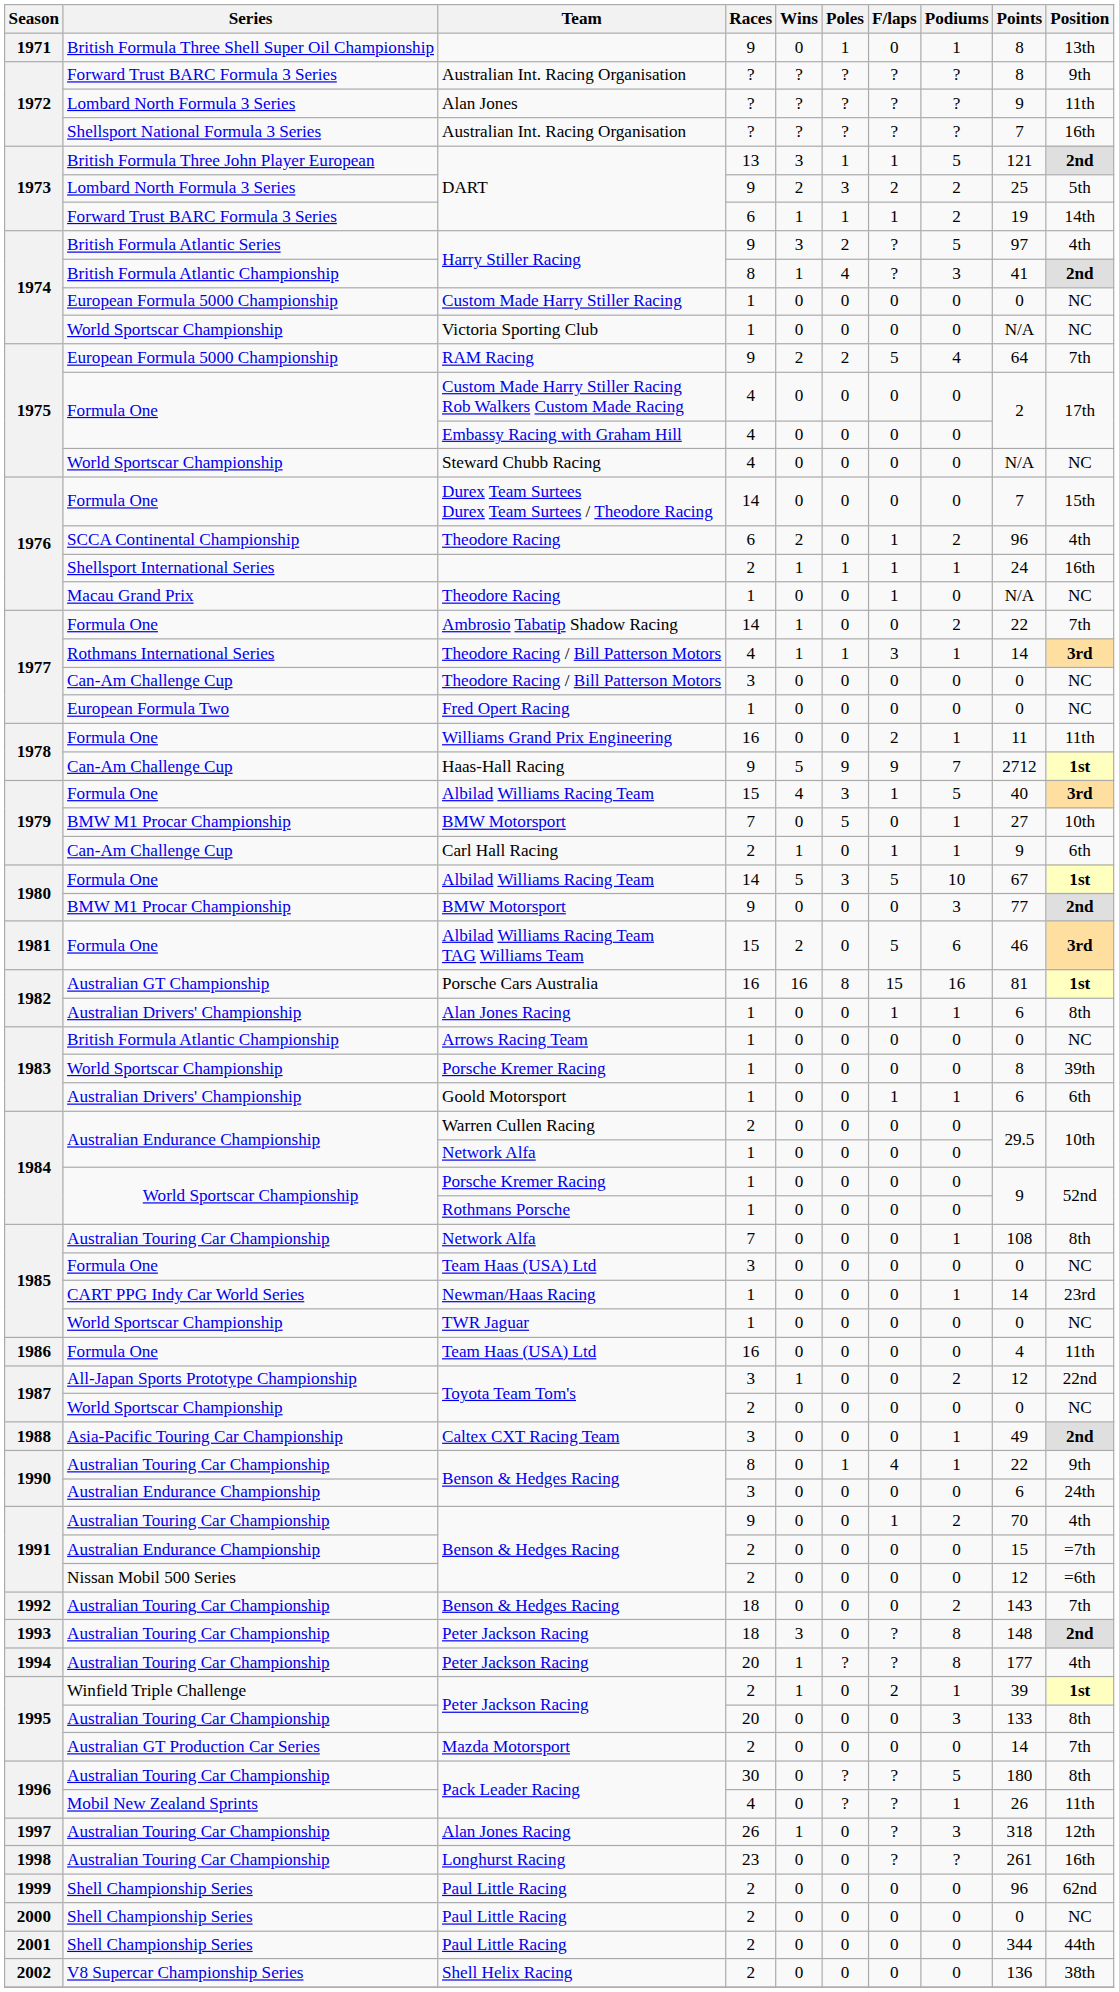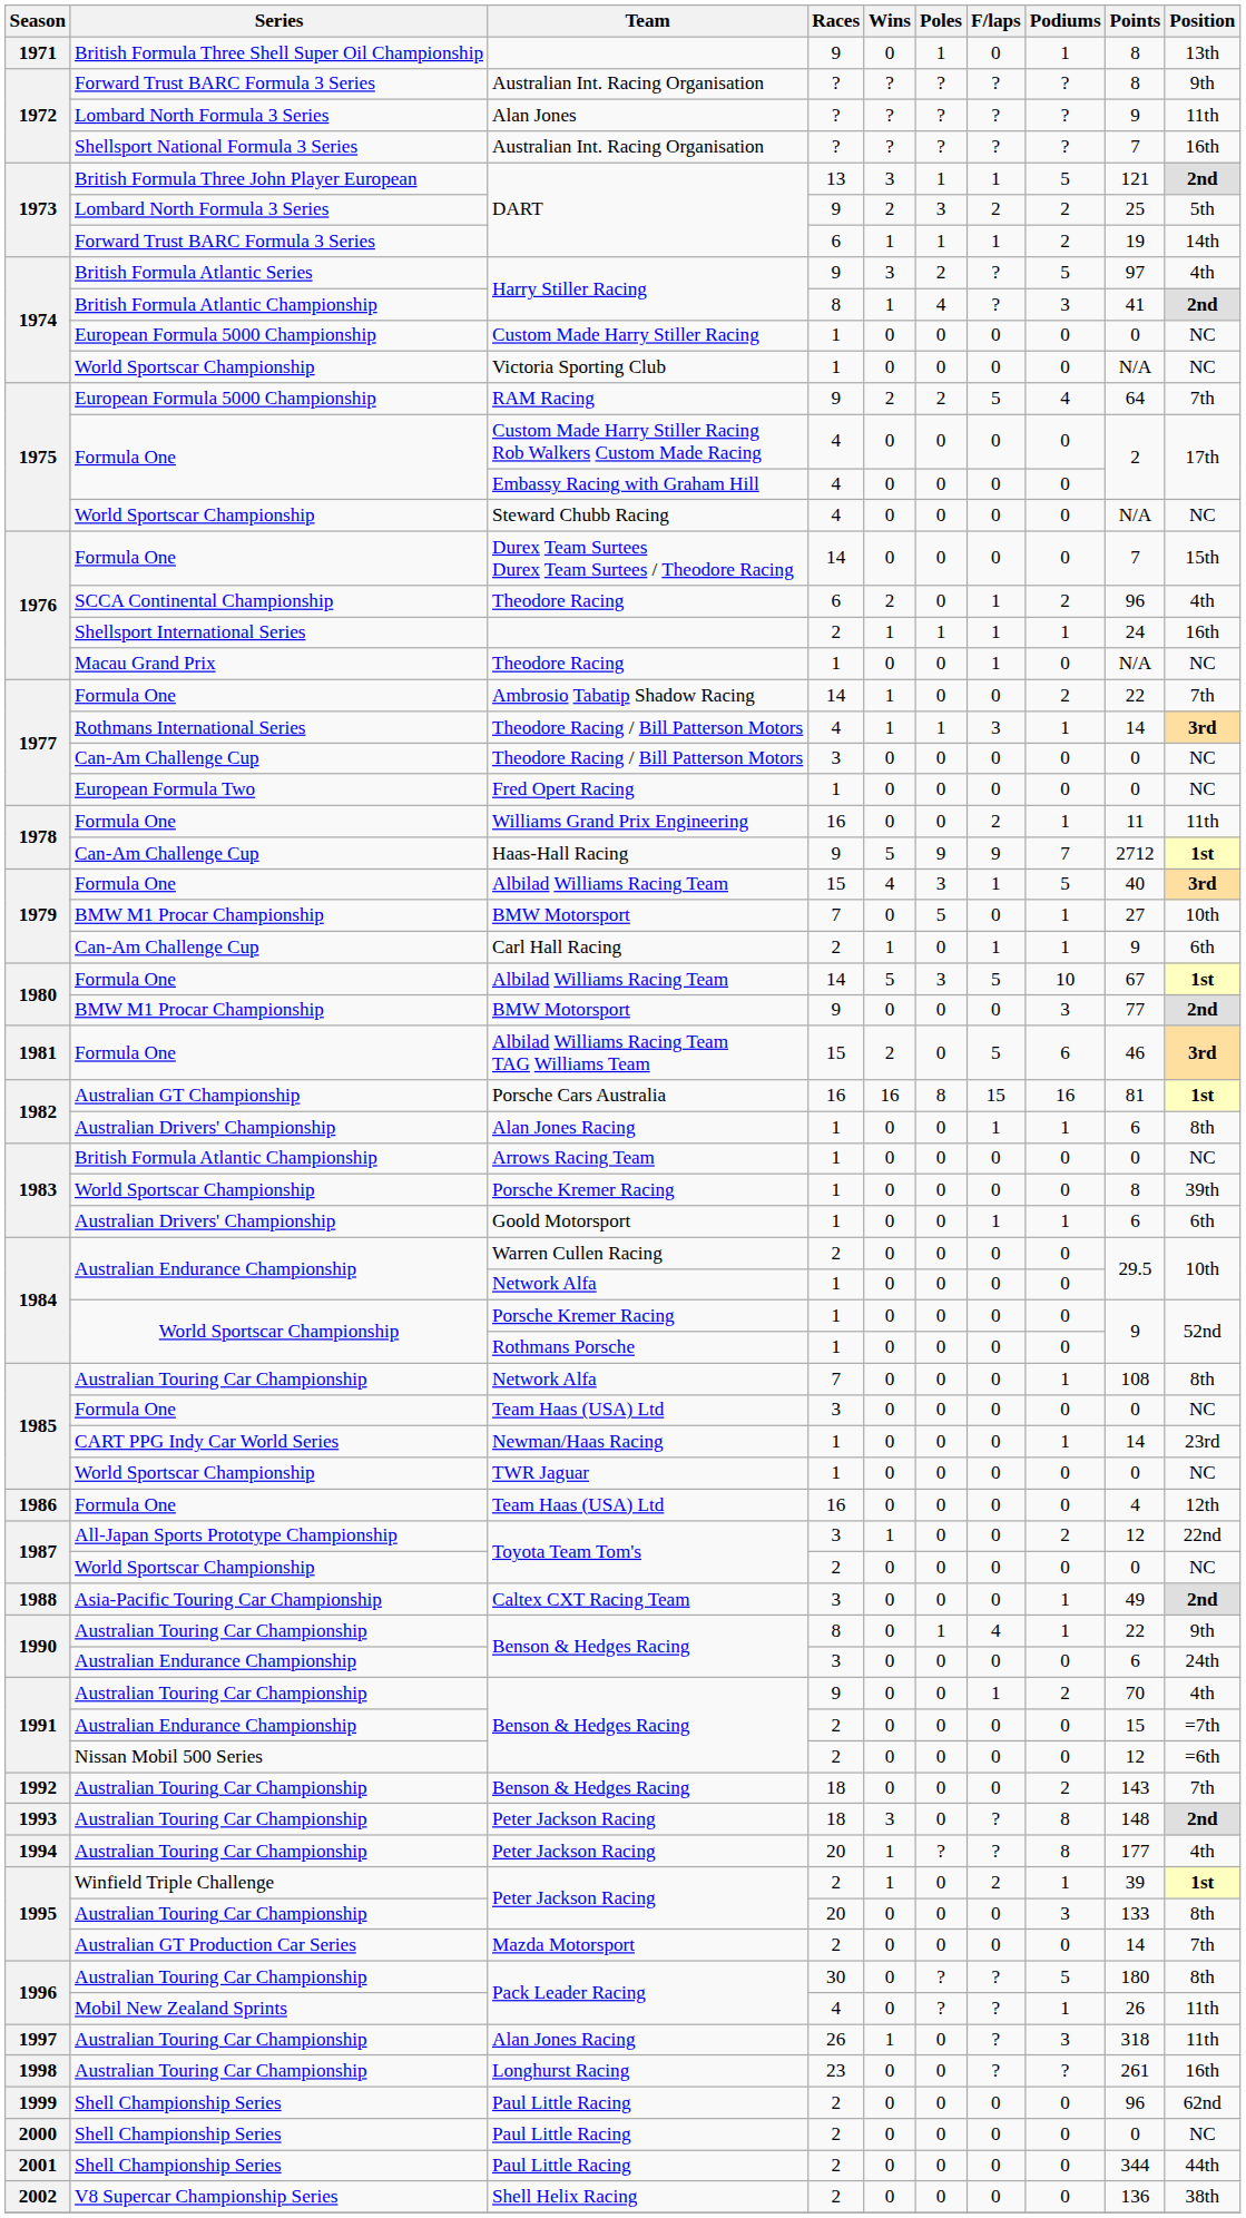Team Haas (USA) Ltd / 16 | Position: 11th -> 12th
Alan Jones Racing / 26 | Position: 12th -> 11th
